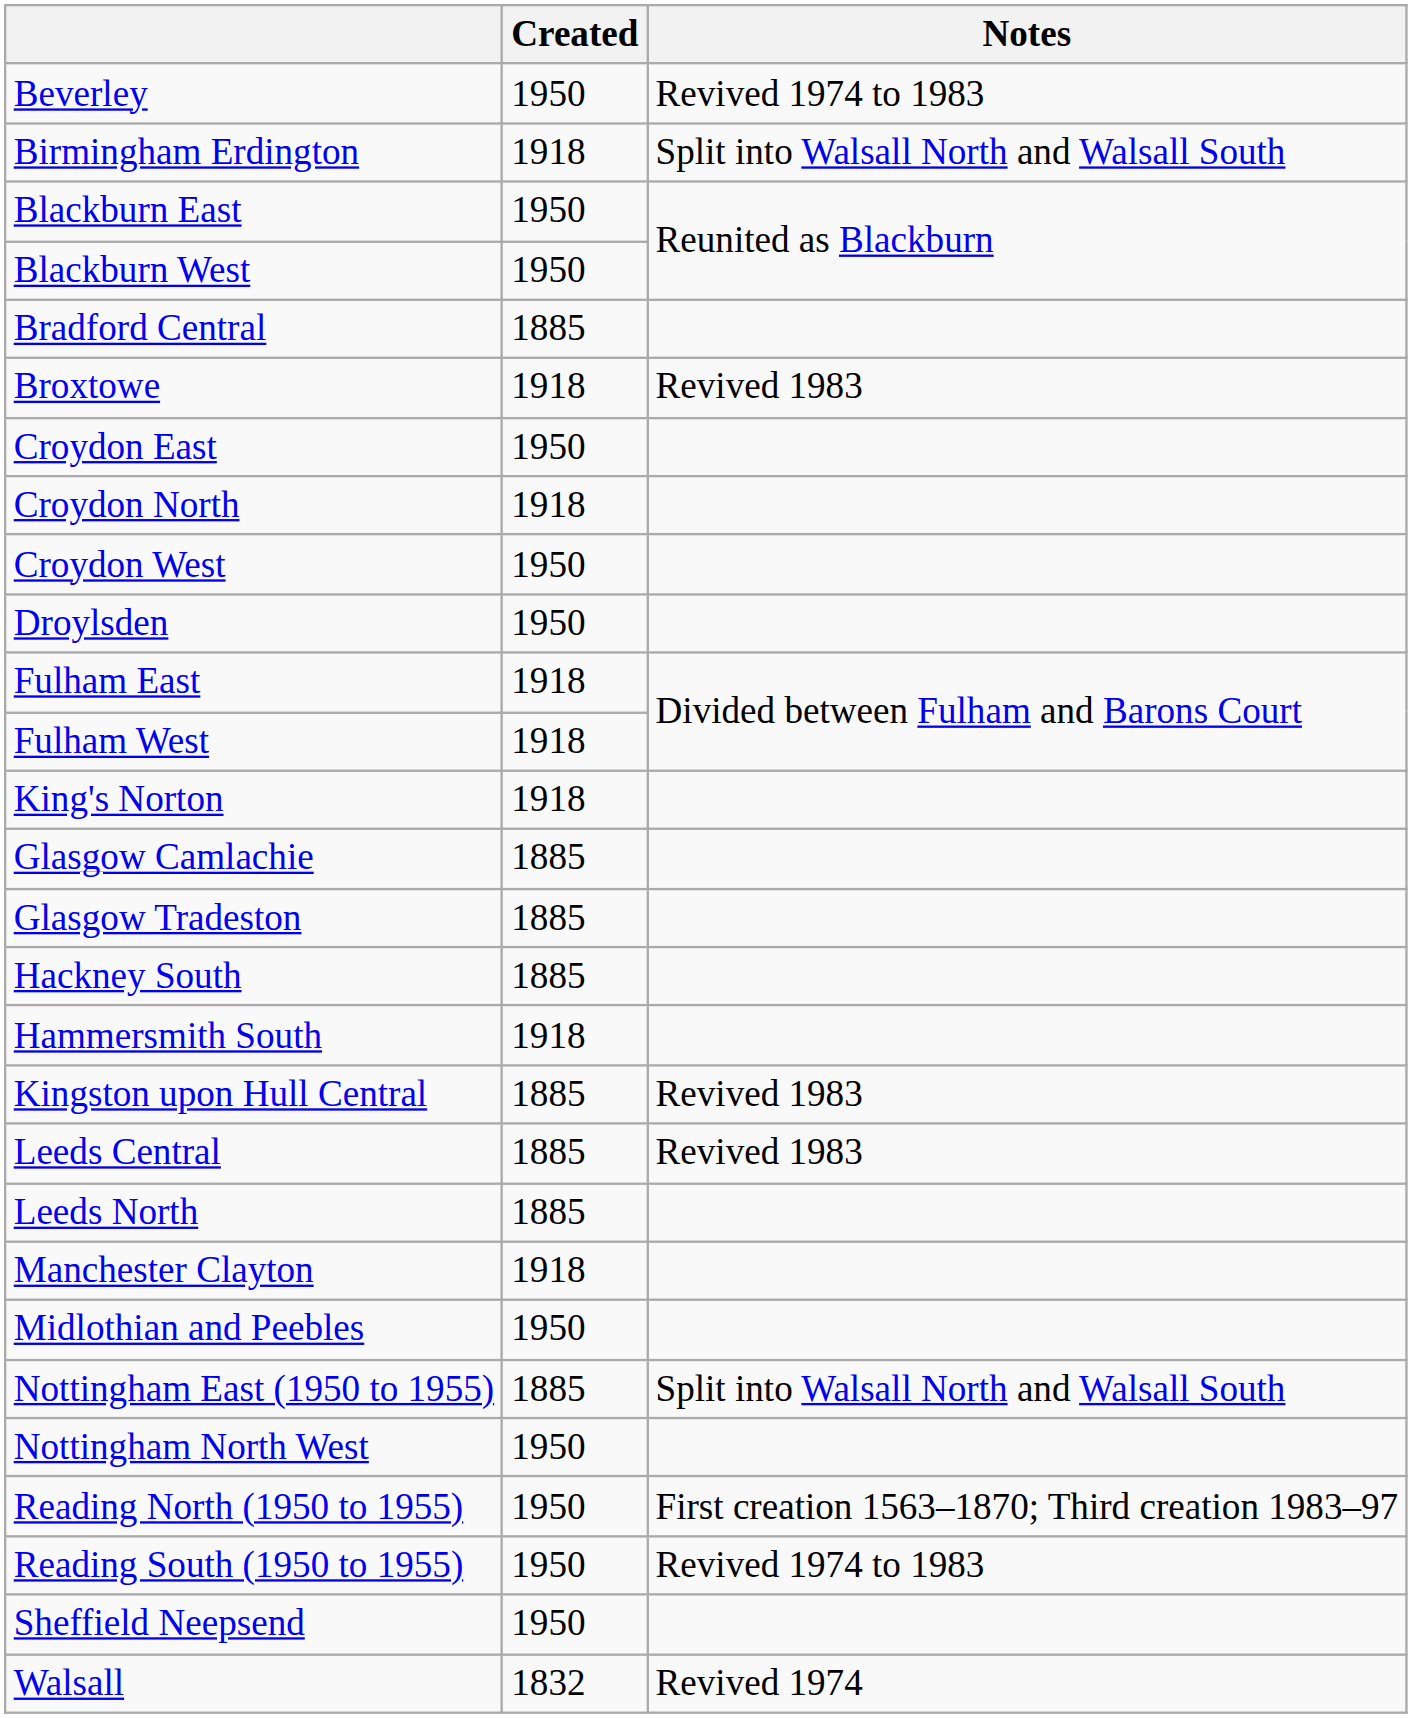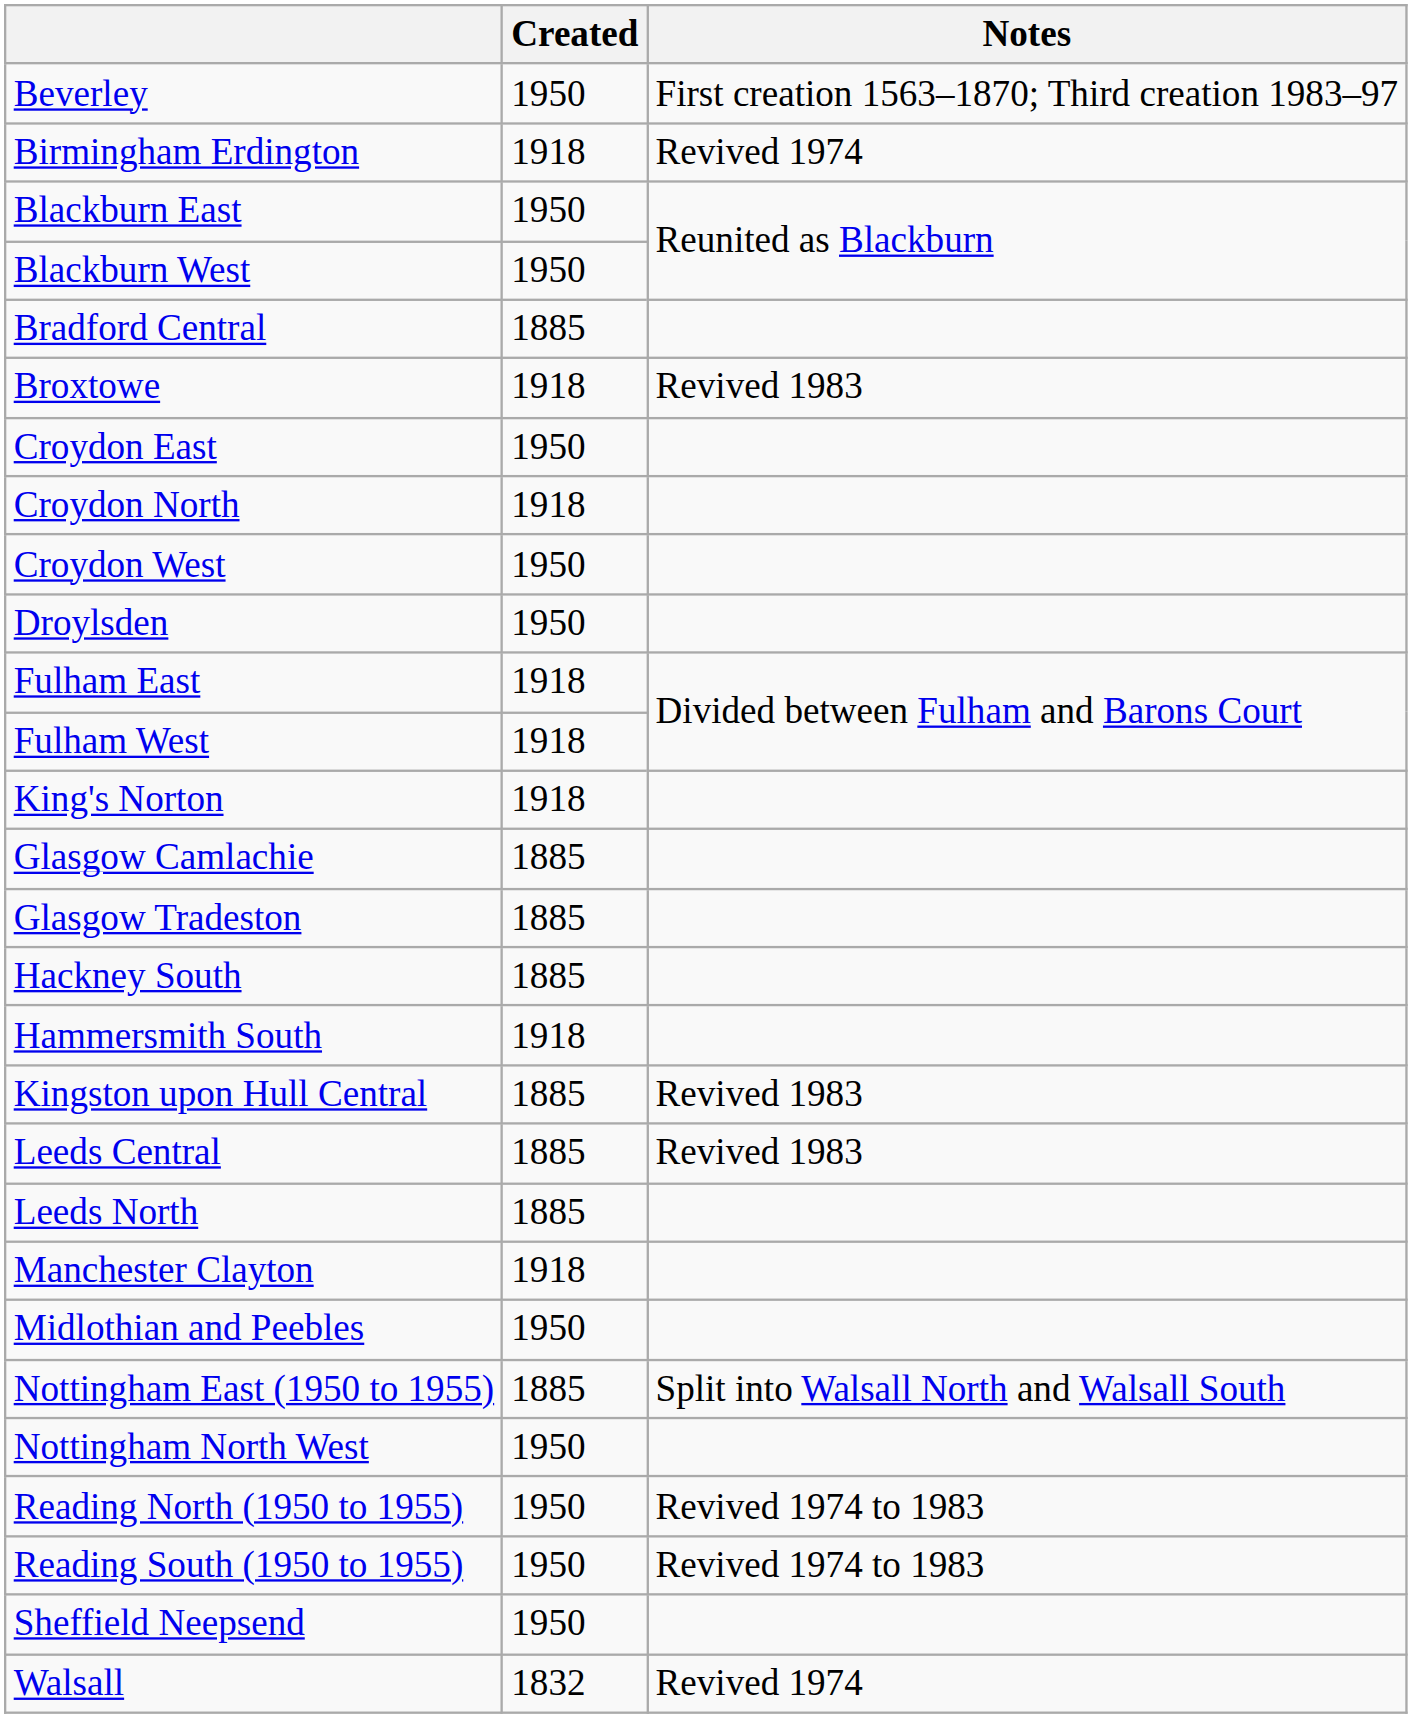Beverley | Notes: Revived 1974 to 1983 -> First creation 1563–1870; Third creation 1983–97
Birmingham Erdington | Notes: Split into Walsall North and Walsall South -> Revived 1974
Reading North (1950 to 1955) | Notes: First creation 1563–1870; Third creation 1983–97 -> Revived 1974 to 1983
